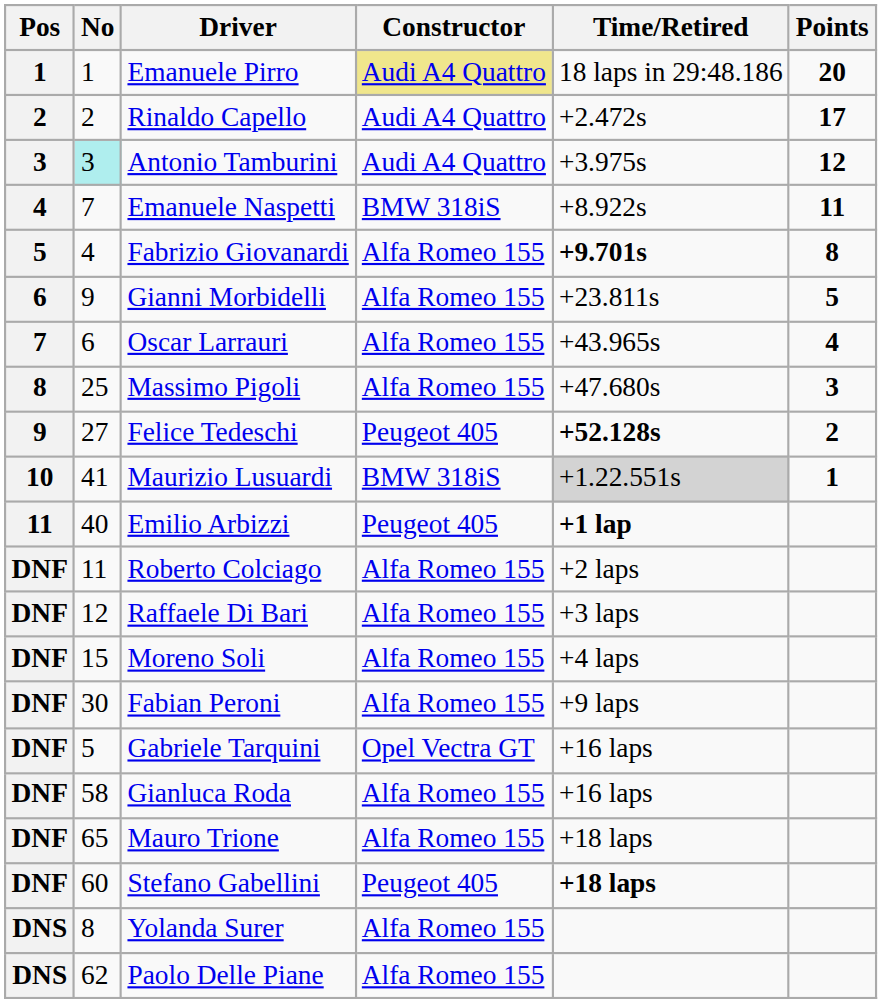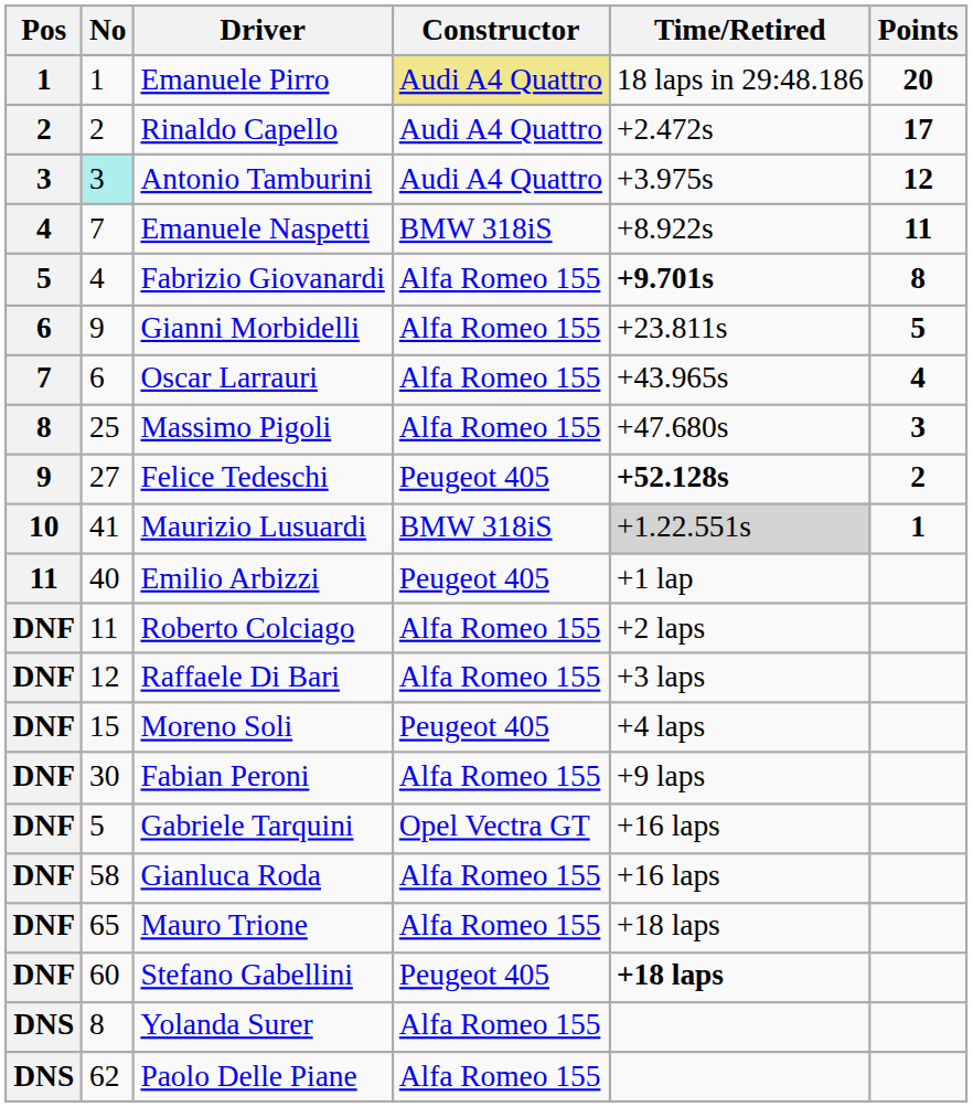Emilio Arbizzi | Time/Retired: bold -> normal
Moreno Soli | Constructor: Alfa Romeo 155 -> Peugeot 405
